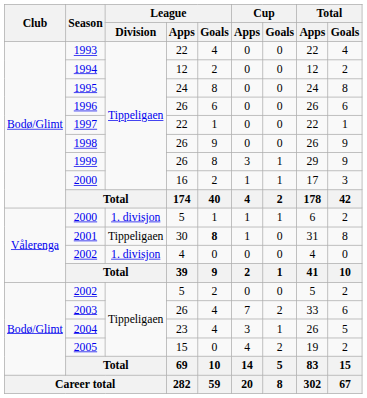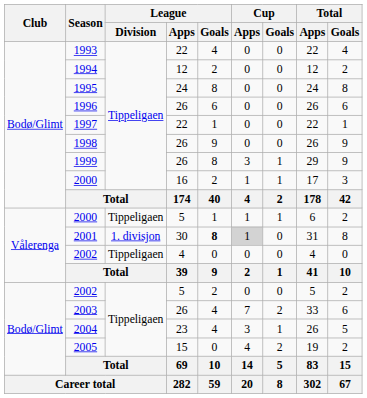2000 / 5 | League / Division: 1. divisjon -> Tippeligaen
2001 | League / Division: Tippeligaen -> 1. divisjon
2001 | Cup / Apps: no background -> lightgrey background
2002 / 4 | League / Division: 1. divisjon -> Tippeligaen
